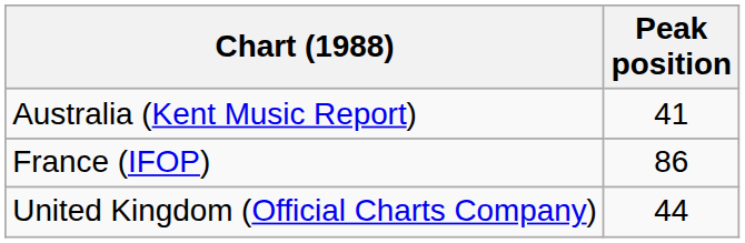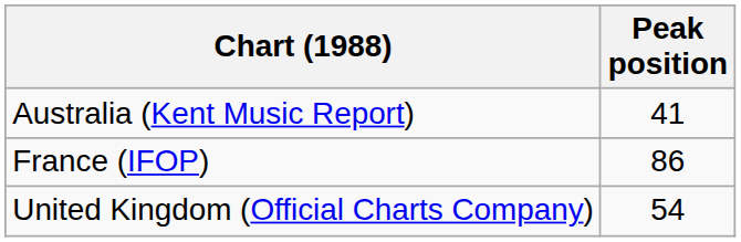United Kingdom (Official Charts Company) | Peak position: 44 -> 54
